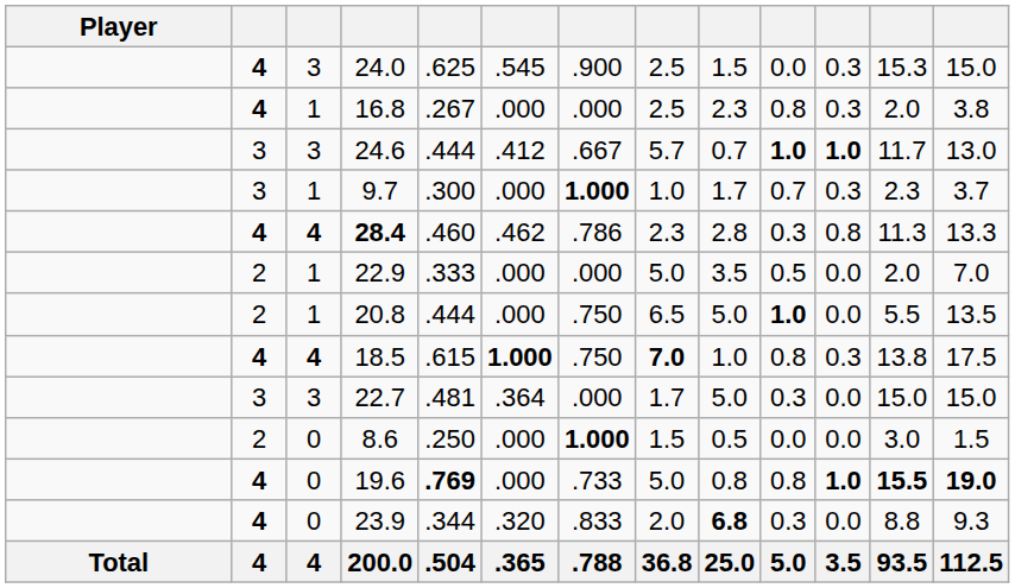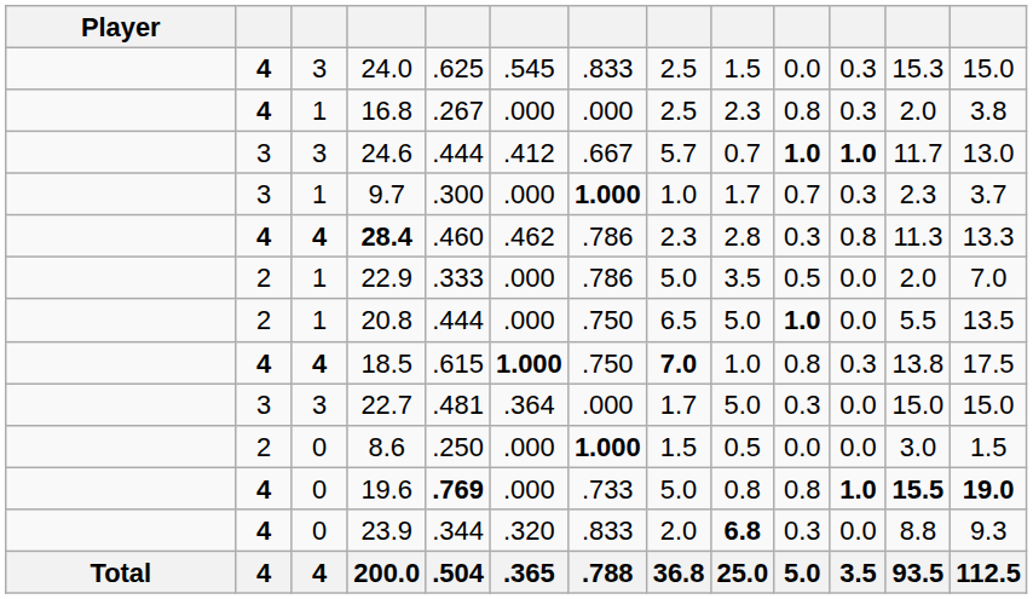24.0 | column 7: .900 -> .833
22.9 | column 7: .000 -> .786
